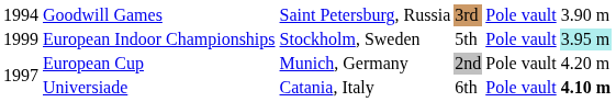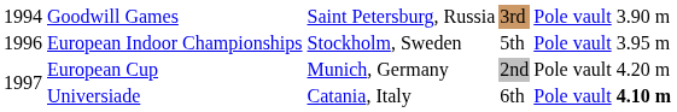European Indoor Championships | column 1: 1999 -> 1996
European Indoor Championships | column 6: paleturquoise background -> no background
